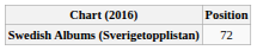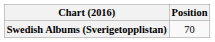Swedish Albums (Sverigetopplistan) | Position: 72 -> 70
